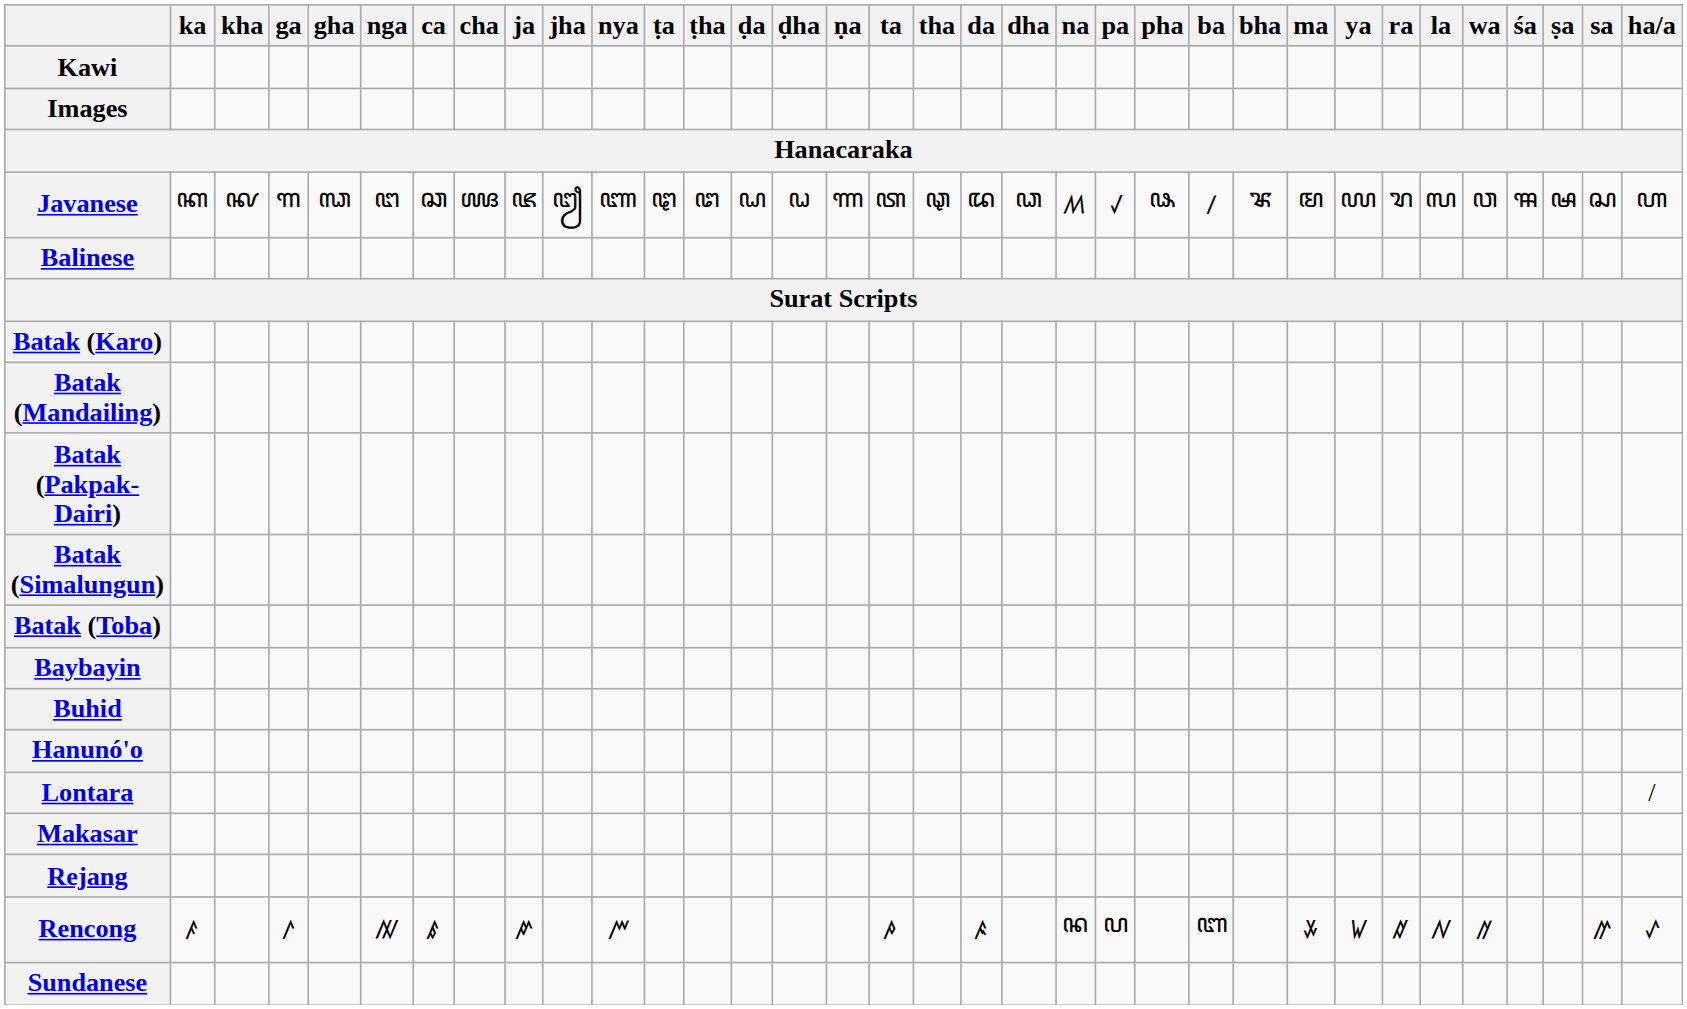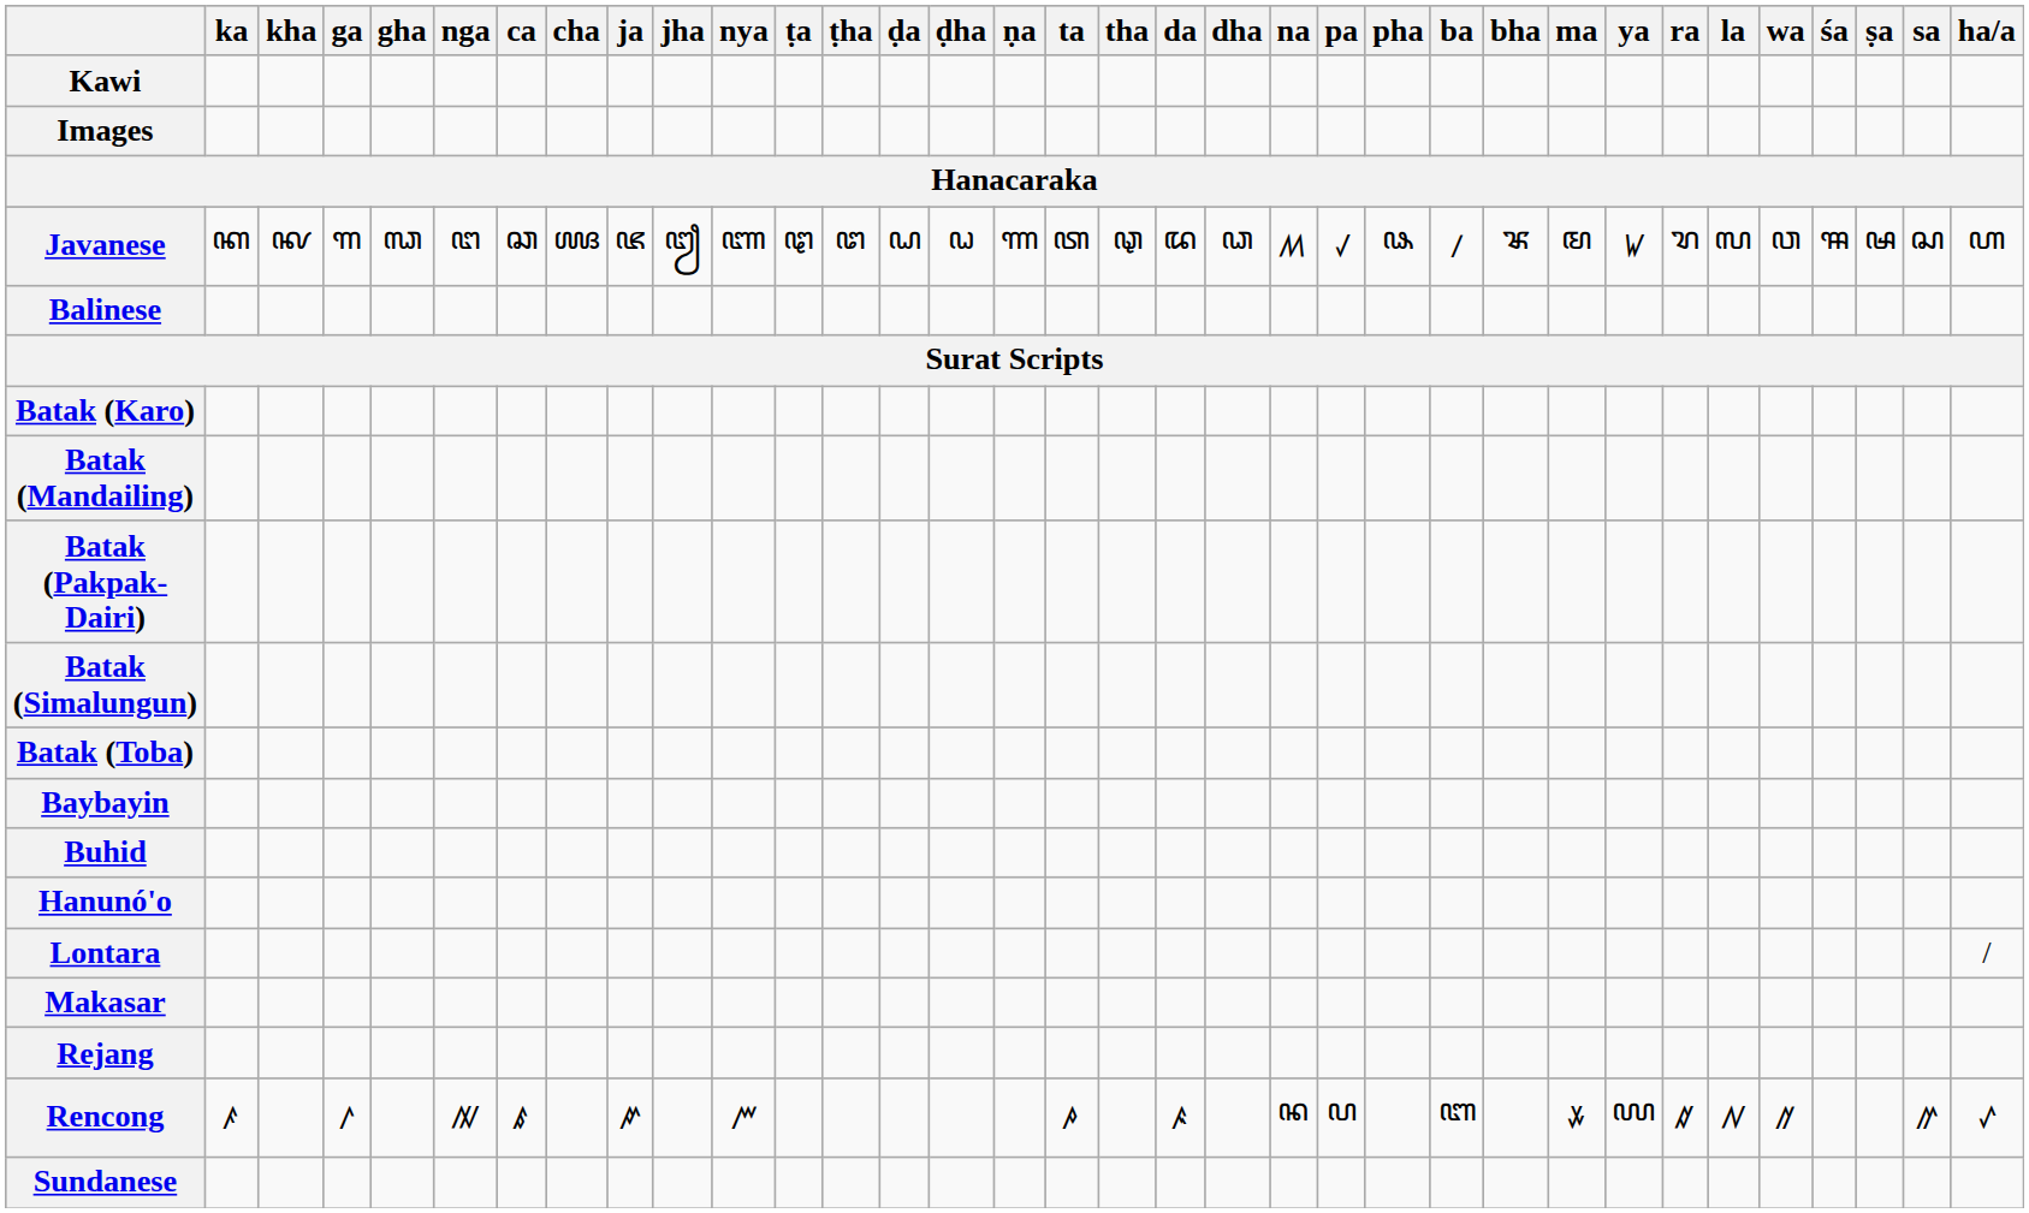Javanese | ya: ꦪ -> ꤿ
Rencong | ya: ꤿ -> ꦪ
